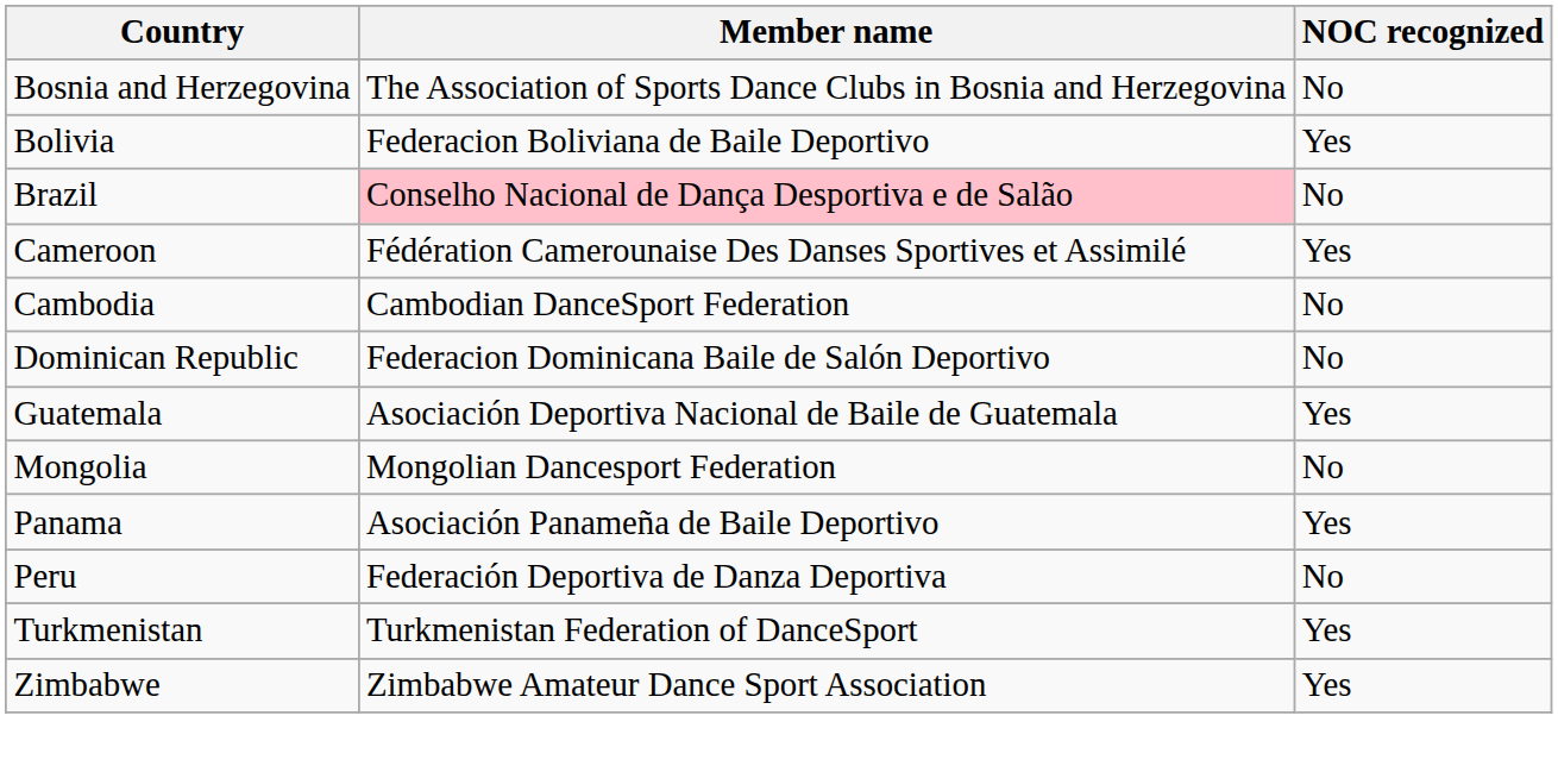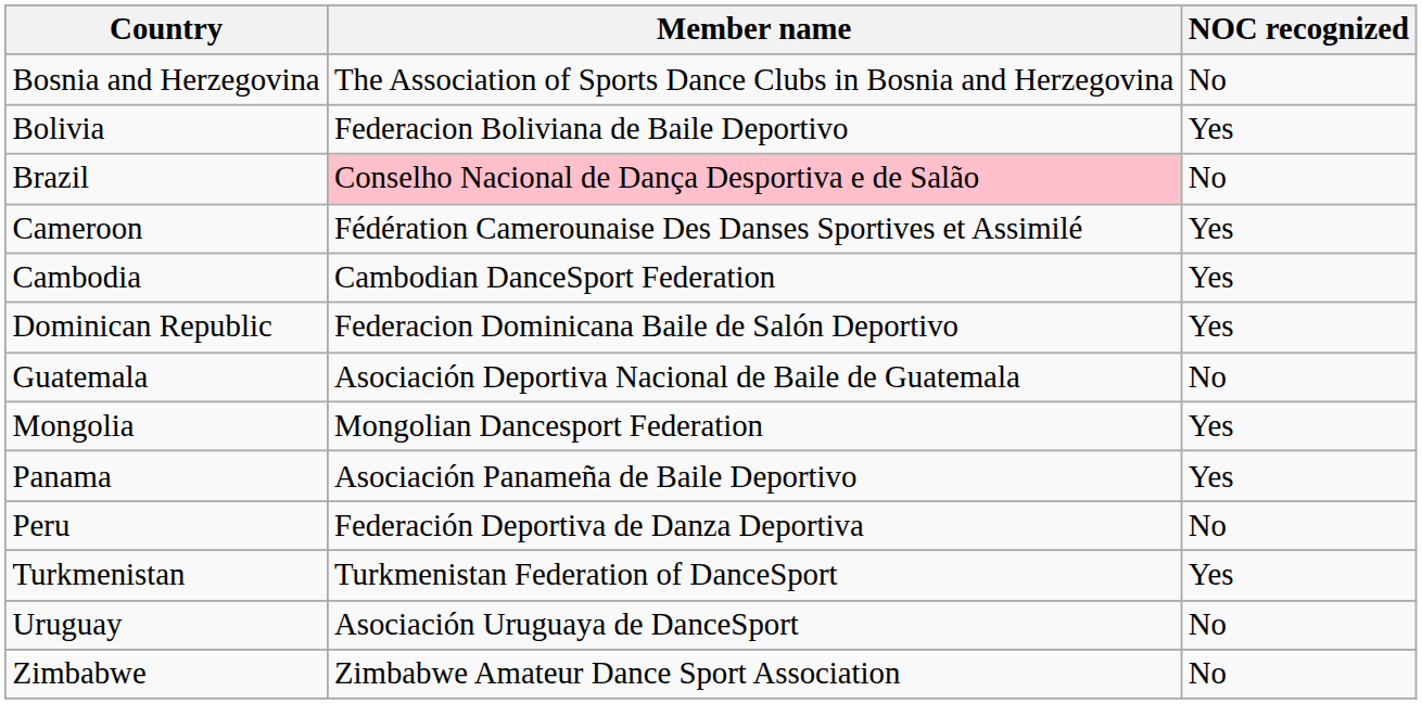Cambodia | NOC recognized: No -> Yes
Dominican Republic | NOC recognized: No -> Yes
Guatemala | NOC recognized: Yes -> No
Mongolia | NOC recognized: No -> Yes
+ row: Uruguay | Asociación Uruguaya de DanceSport | No
Zimbabwe | NOC recognized: Yes -> No
